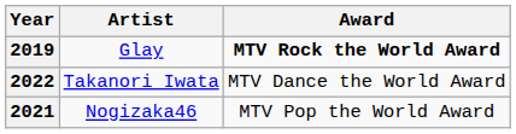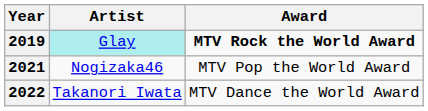2019 | Artist: no background -> paleturquoise background
rows swapped: 2021 <-> 2022
